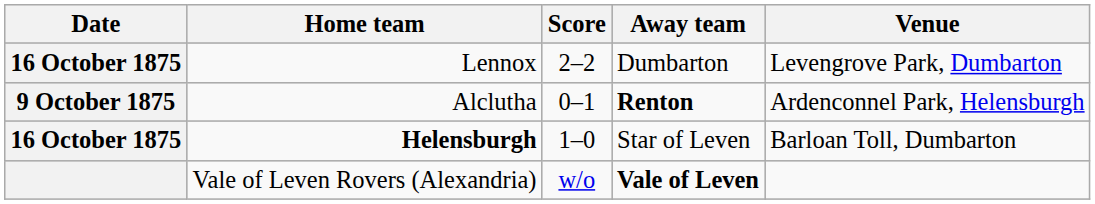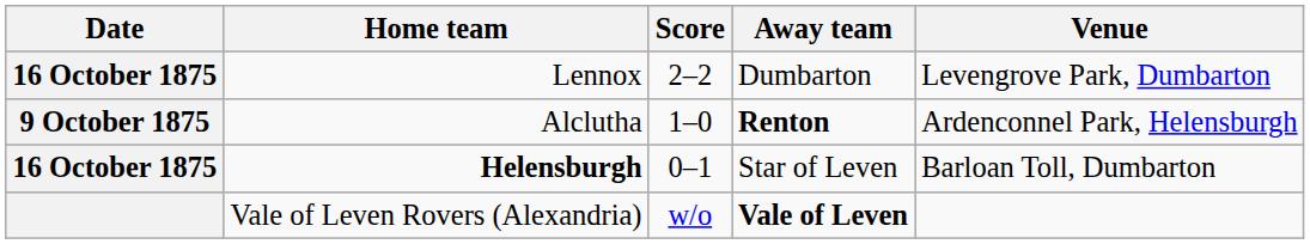Alclutha | Score: 0–1 -> 1–0
Helensburgh | Score: 1–0 -> 0–1
